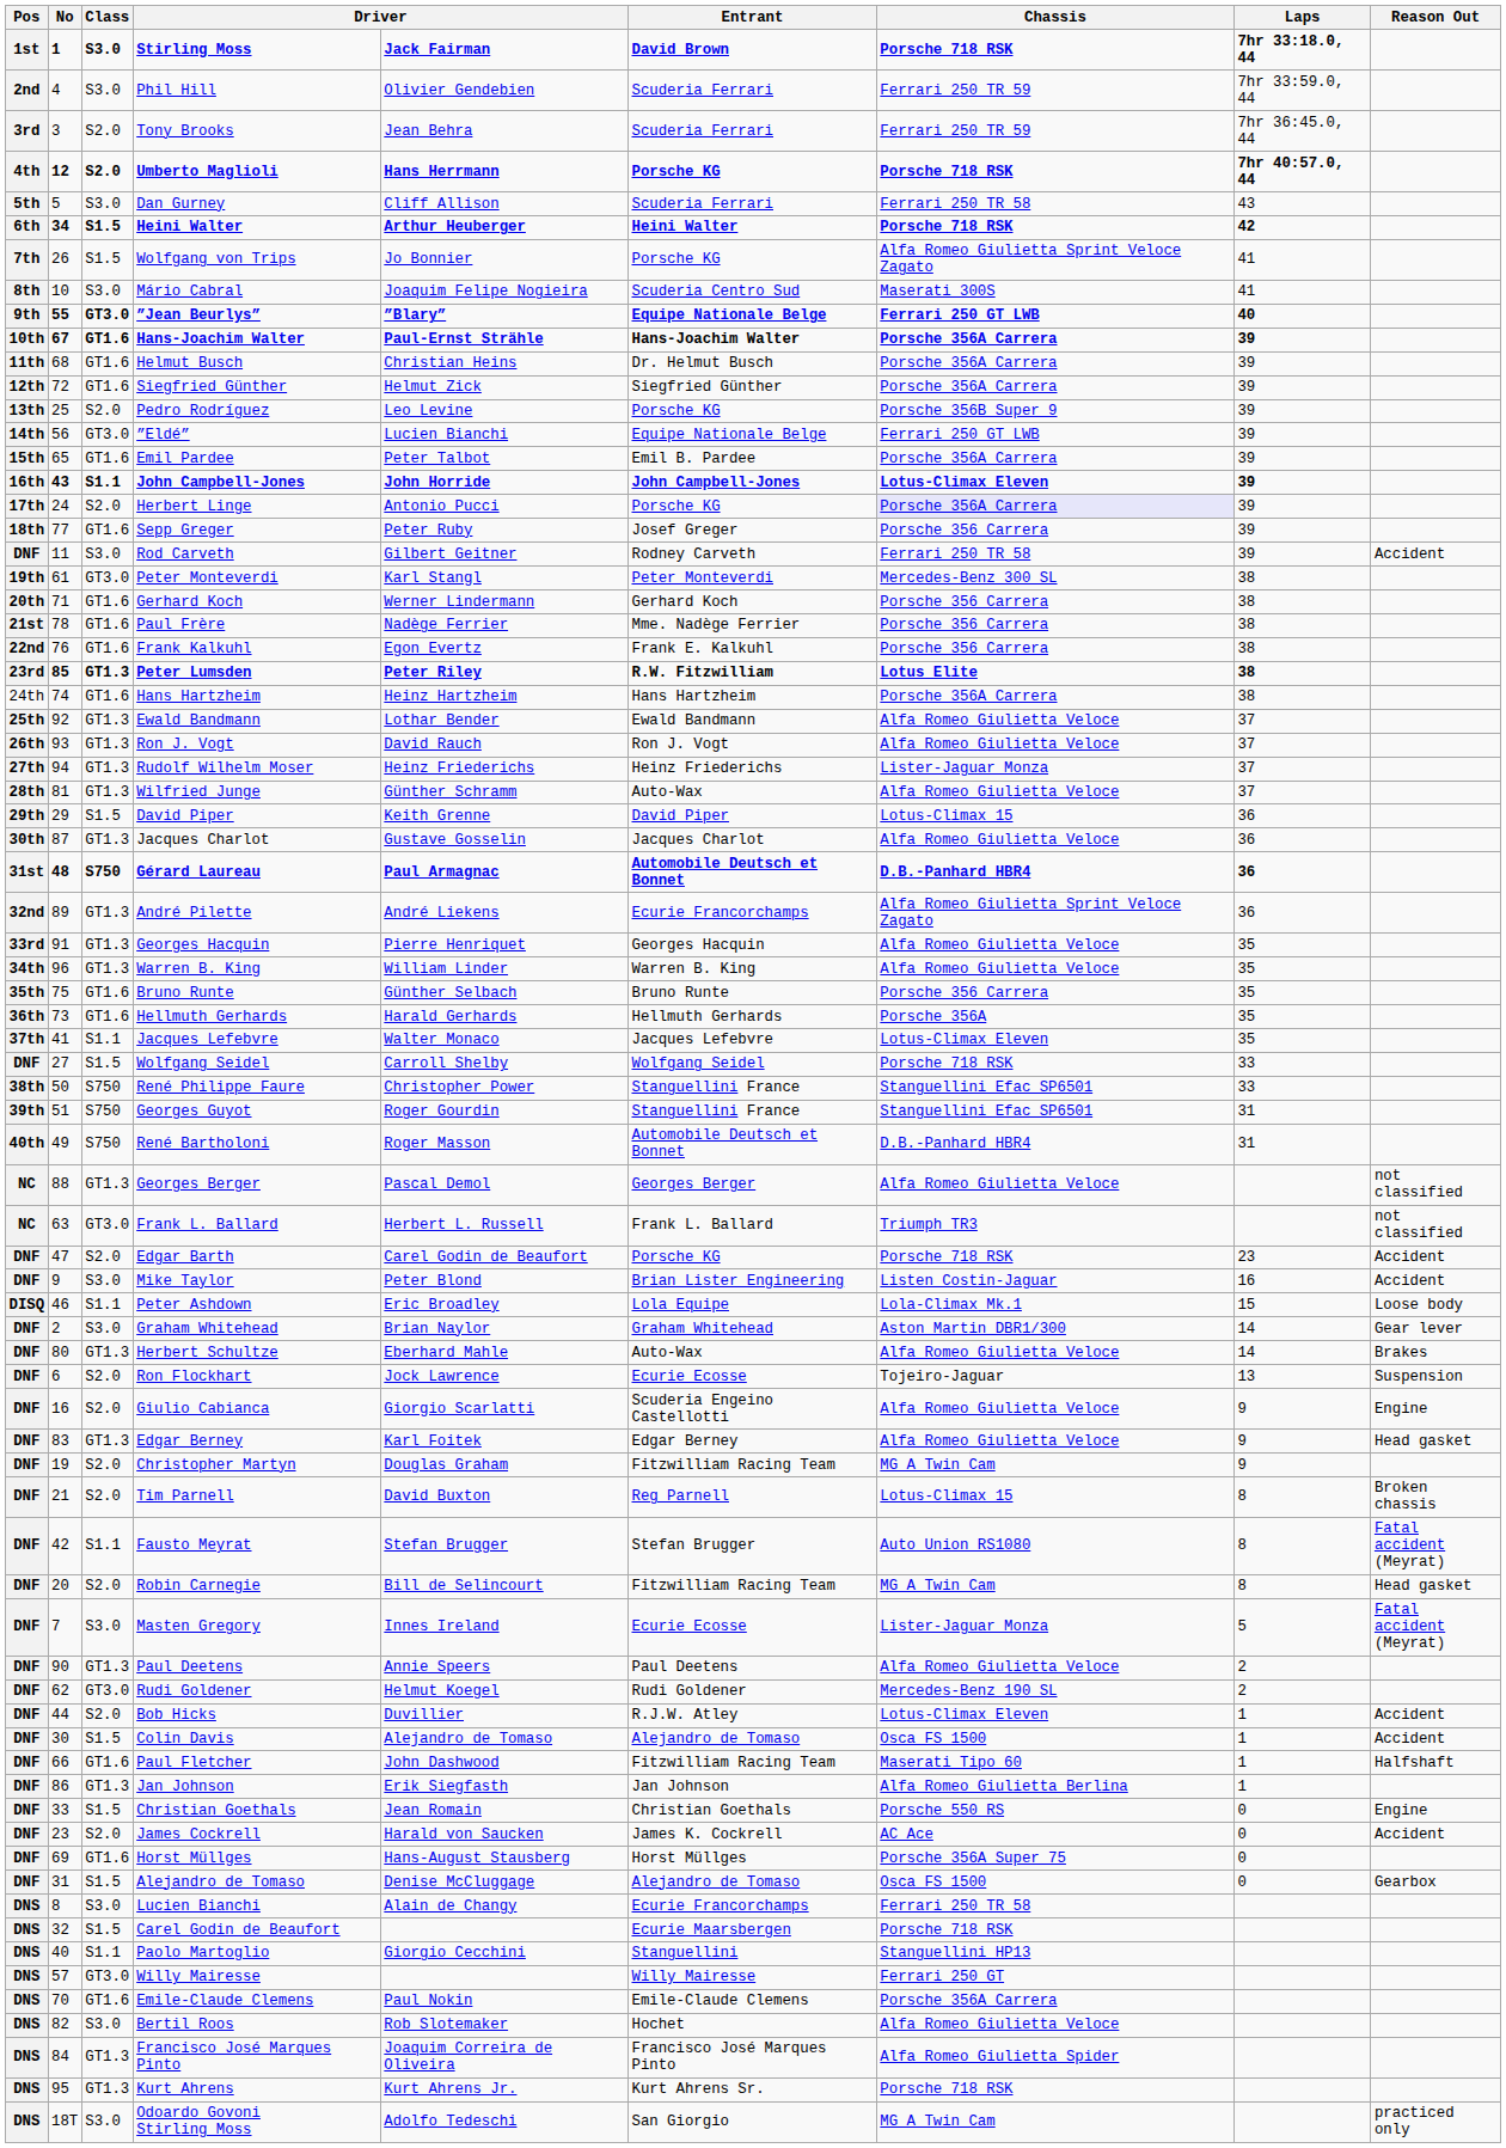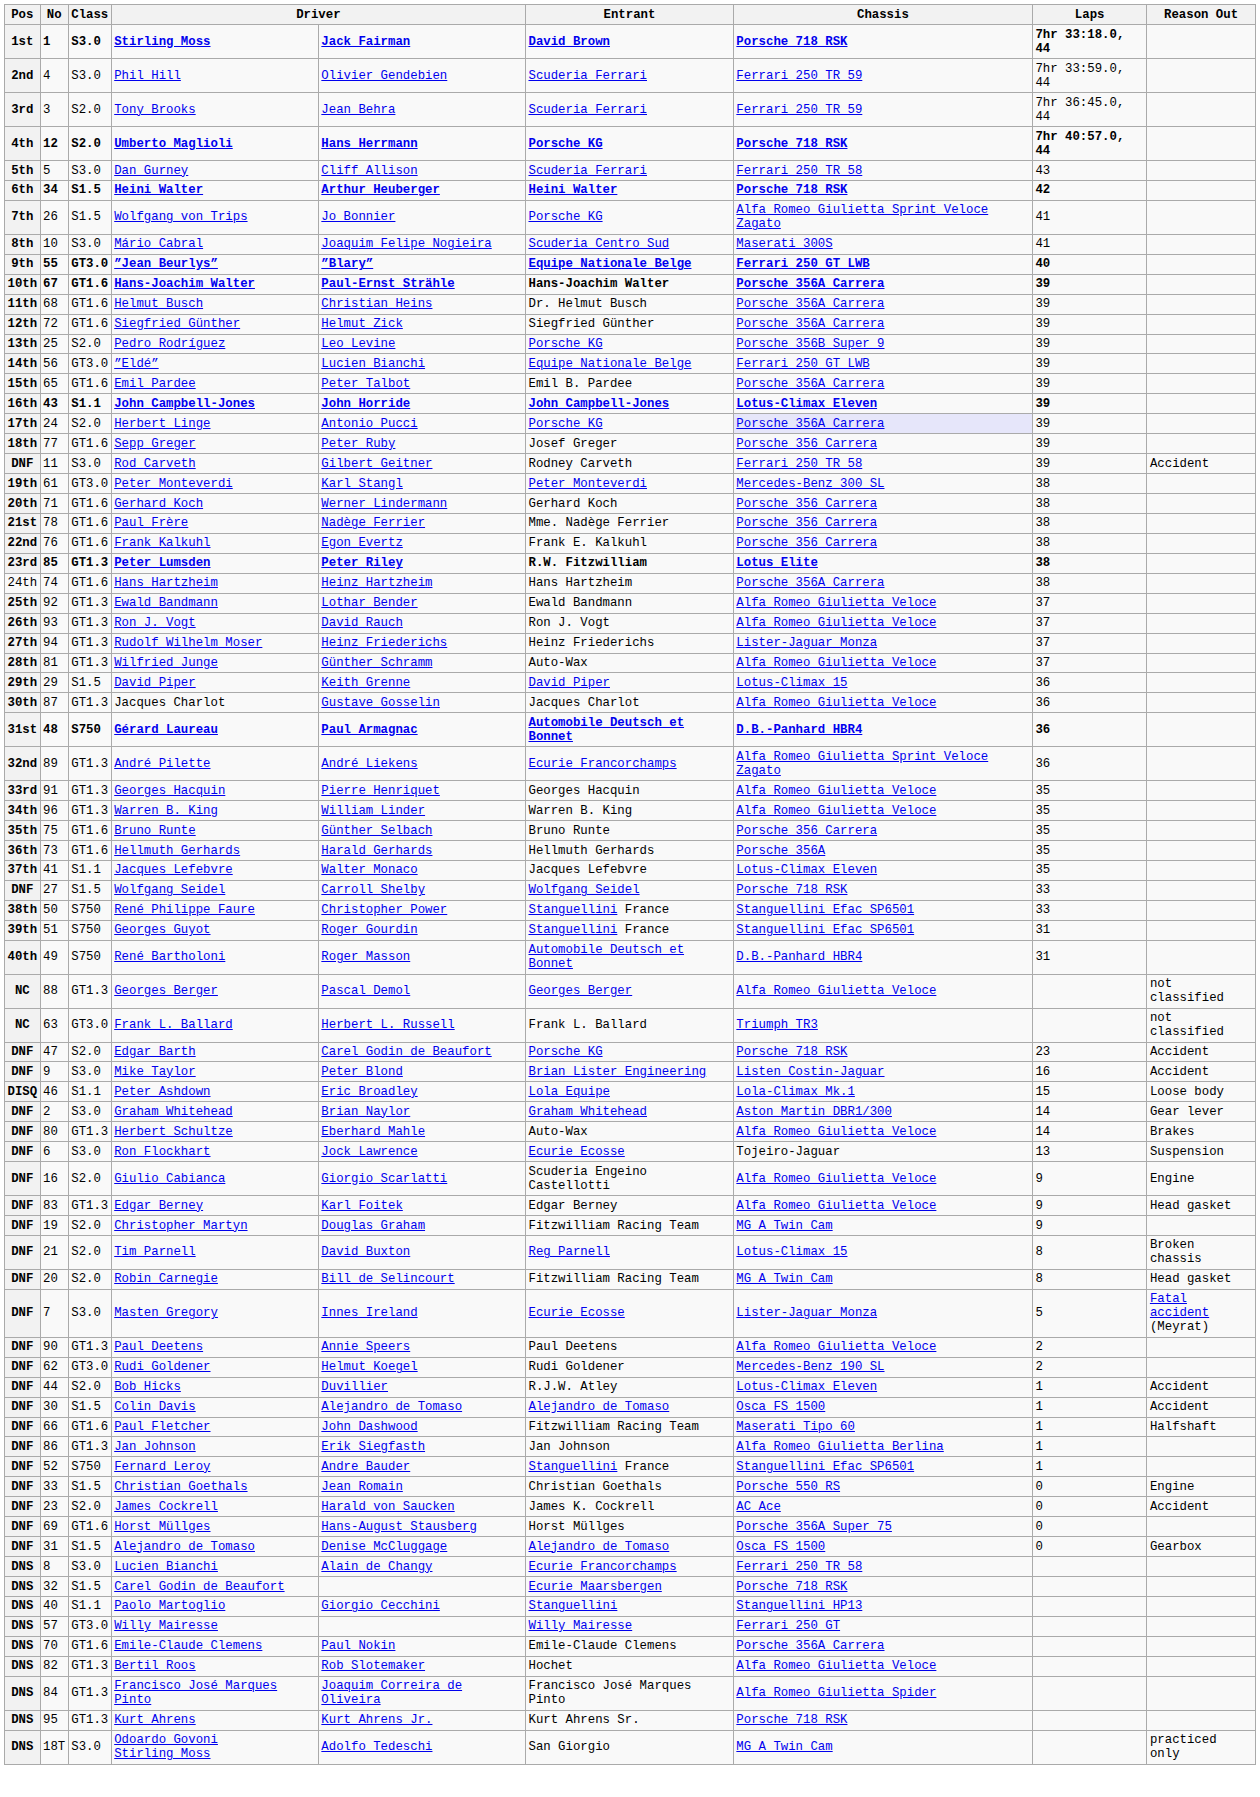Ron Flockhart | Class: S2.0 -> S3.0
- row: DNF | 42 | S1.1 | Fausto Meyrat | Stefan Brugger | Stefan Brugger | Auto Union RS1080 | 8 | Fatal accident (Meyrat)
+ row: DNF | 52 | S750 | Fernard Leroy | Andre Bauder | Stanguellini France | Stanguellini Efac SP6501 | 1
Bertil Roos | Class: S3.0 -> GT1.3
